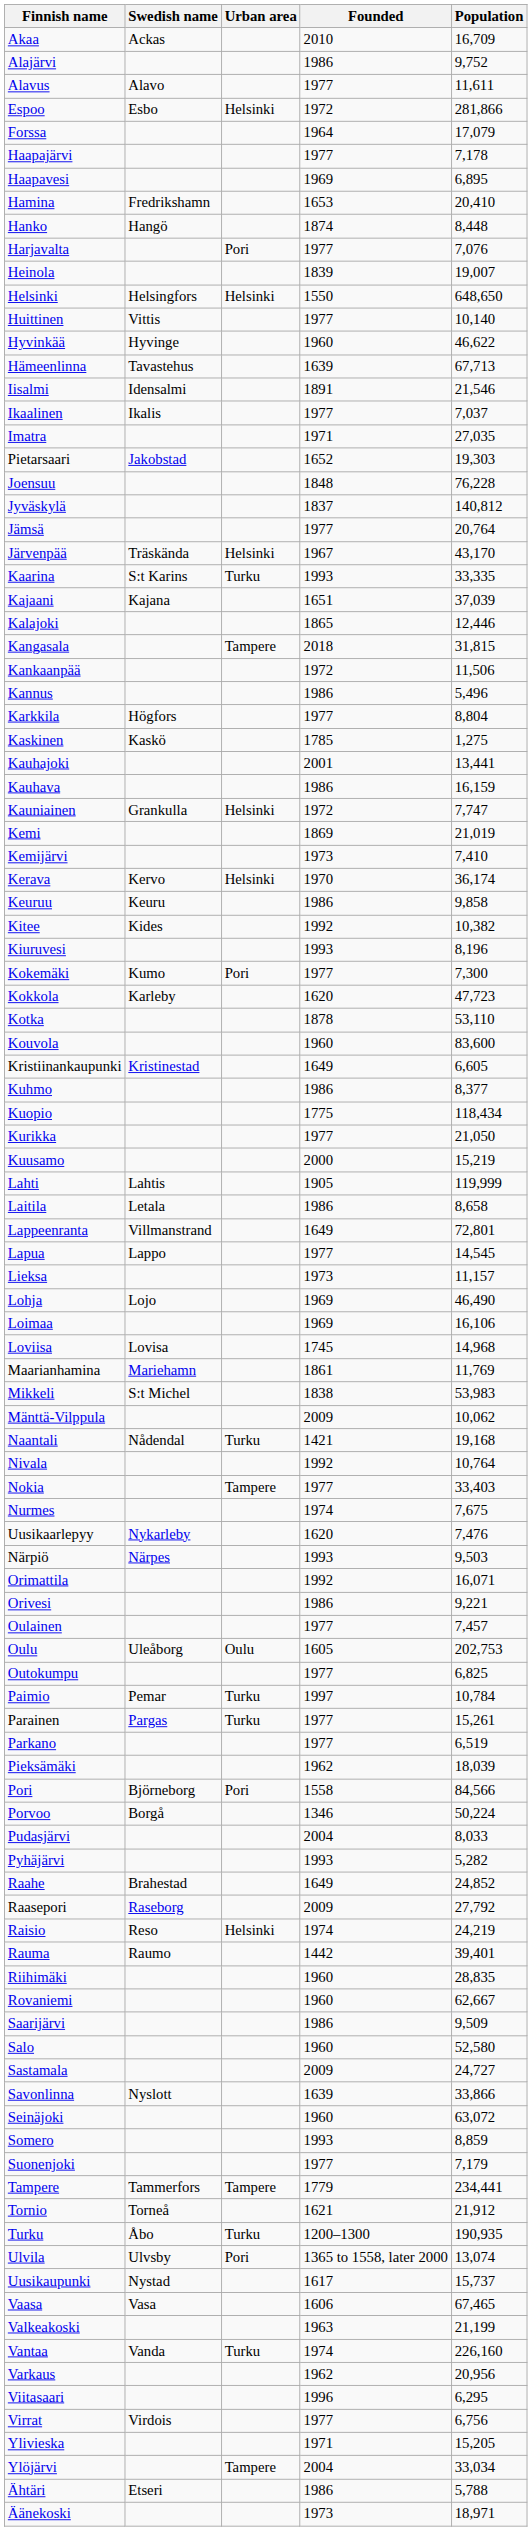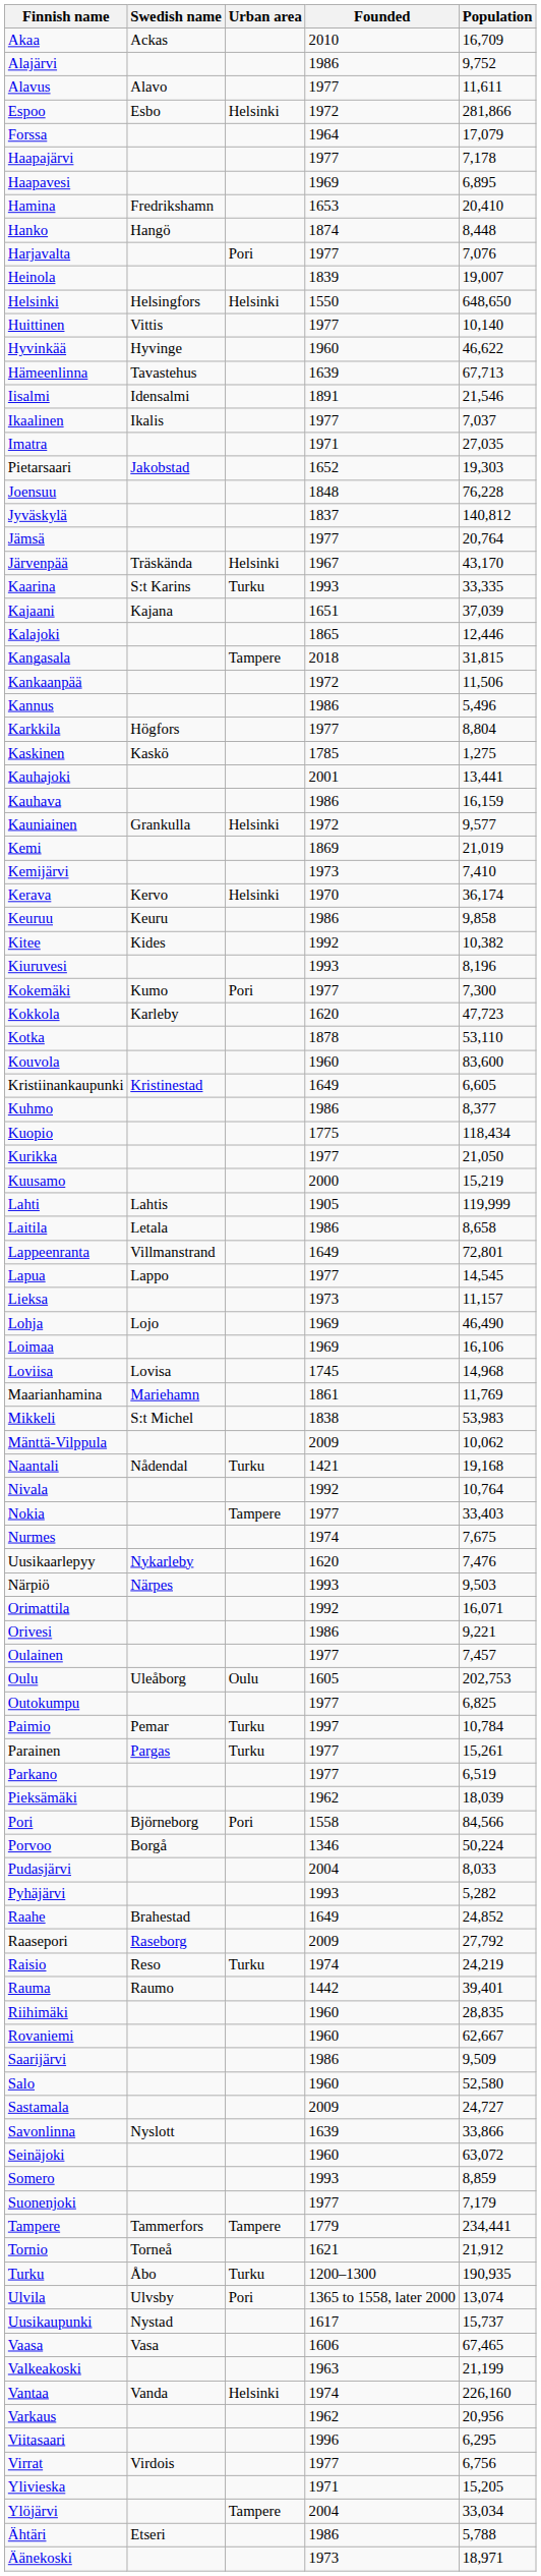Kauniainen | Population: 7,747 -> 9,577
Raisio | Urban area: Helsinki -> Turku
Vantaa | Urban area: Turku -> Helsinki
